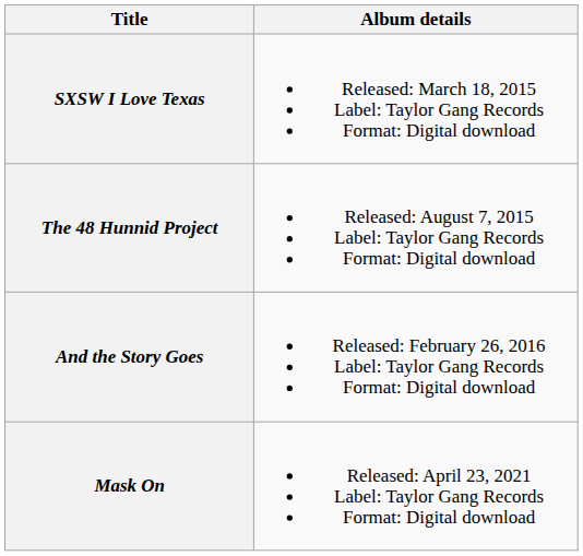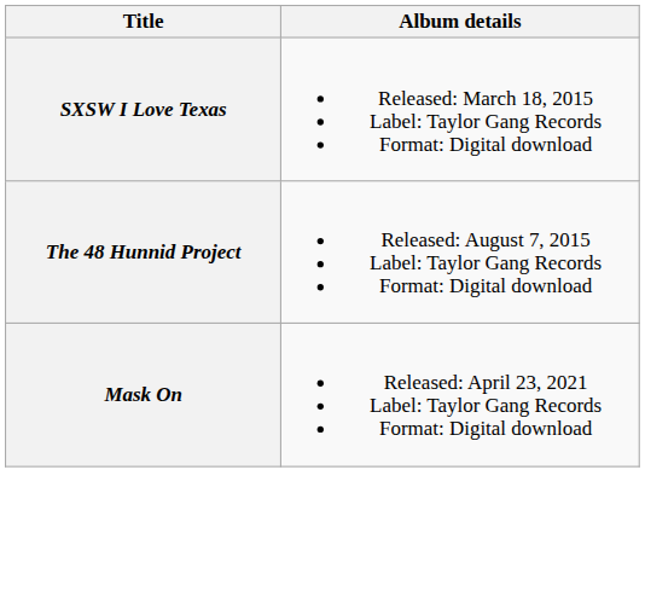- row: And the Story Goes | Released: February 26, 2016 Label: Taylor Gang Records Format: Digital download
